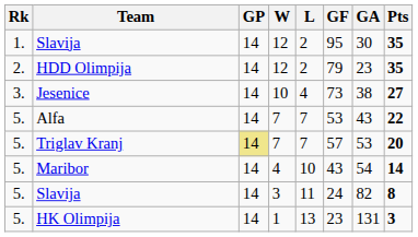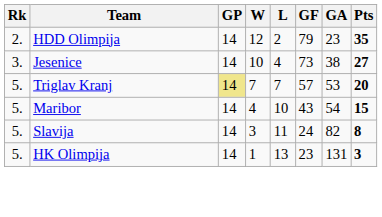- row: 1. | Slavija | 14 | 12 | 2 | 95 | 30 | 35
- row: 5. | Alfa | 14 | 7 | 7 | 53 | 43 | 22
Maribor | Pts: 14 -> 15
